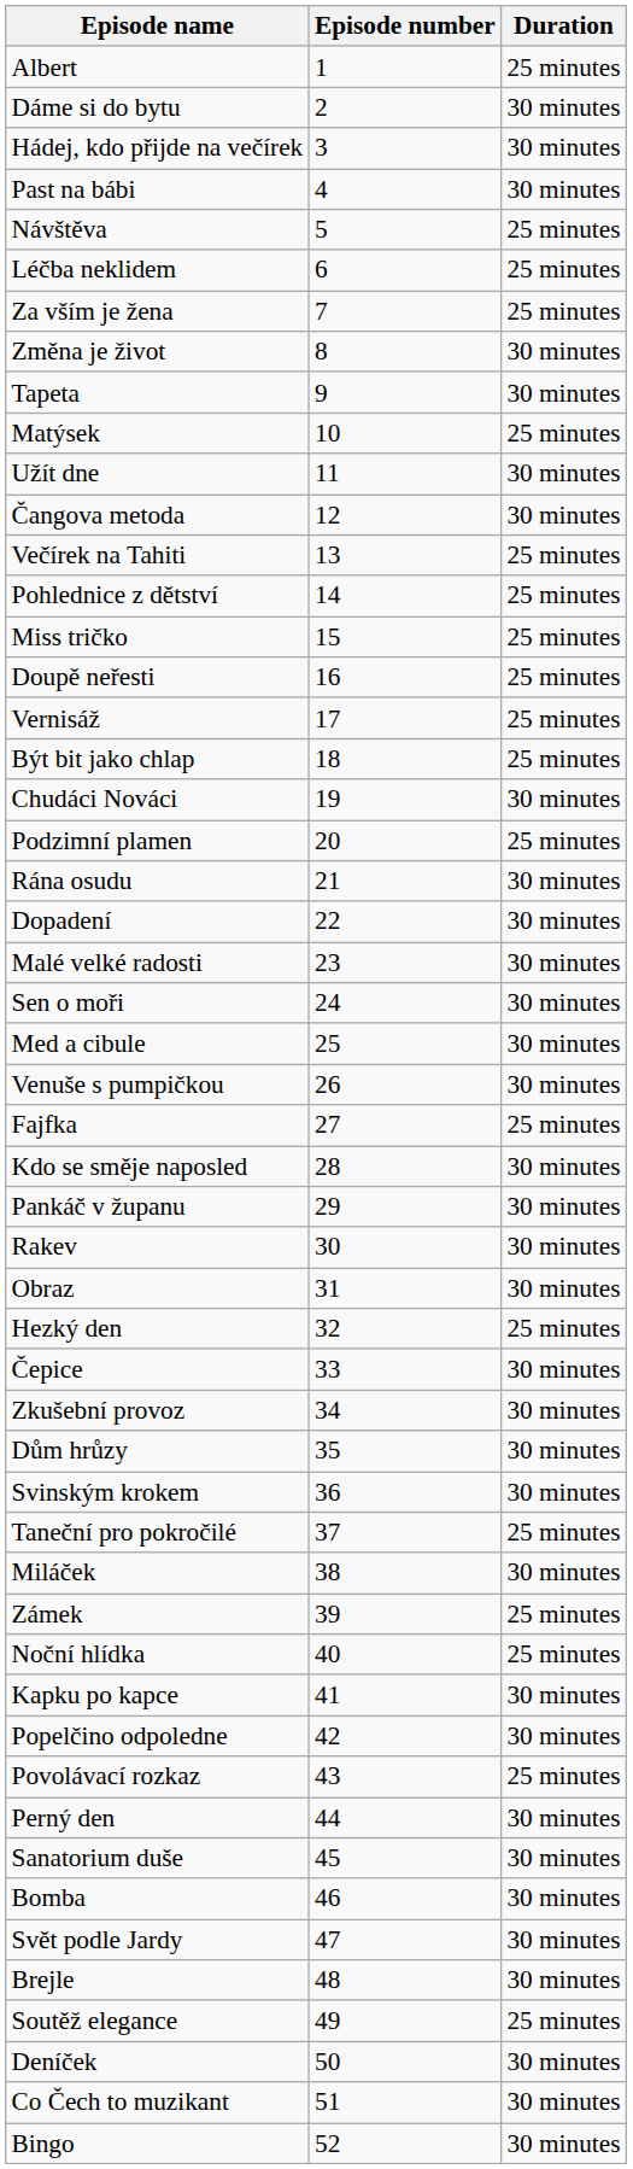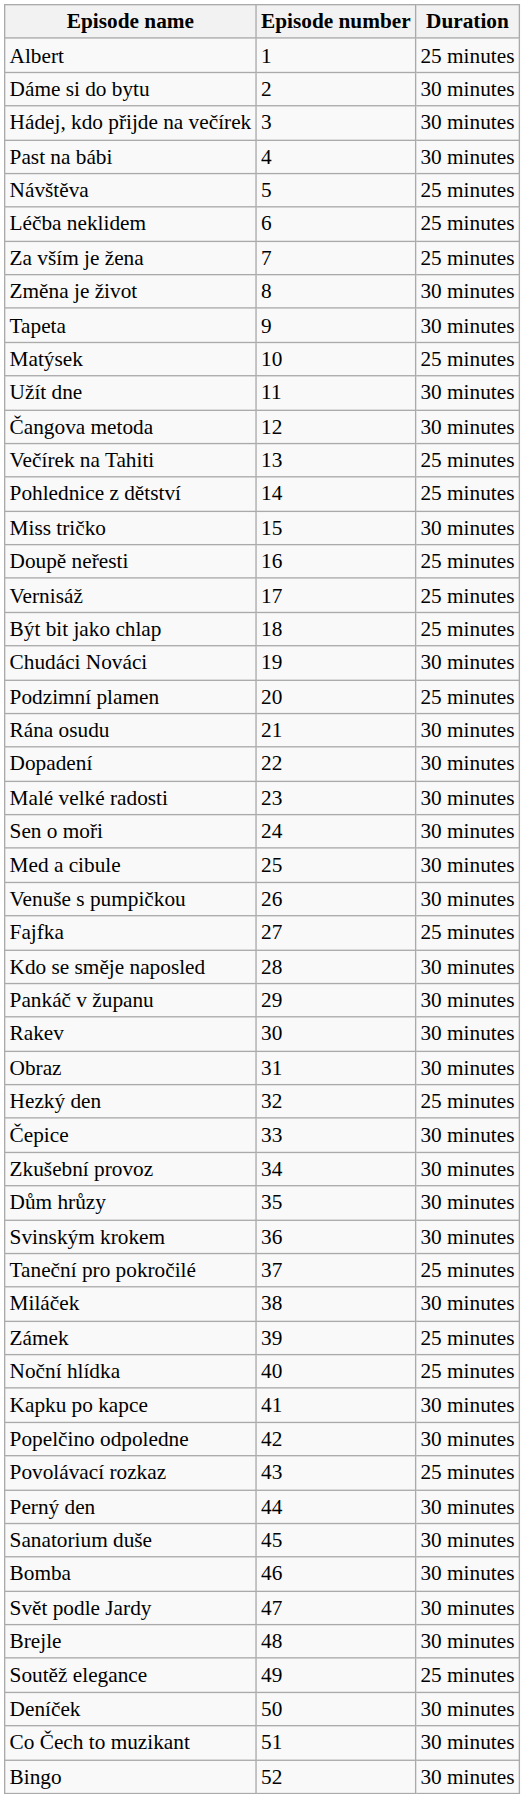Miss tričko | Duration: 25 minutes -> 30 minutes
